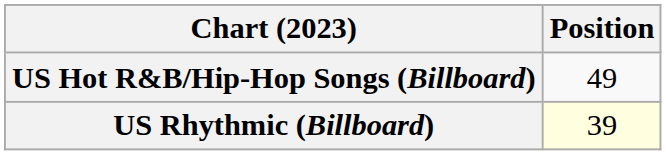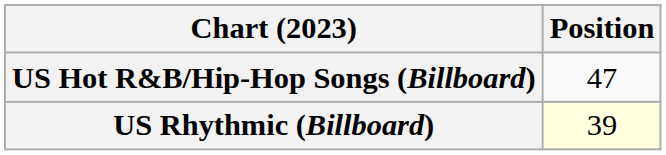US Hot R&B/Hip-Hop Songs (Billboard) | Position: 49 -> 47
